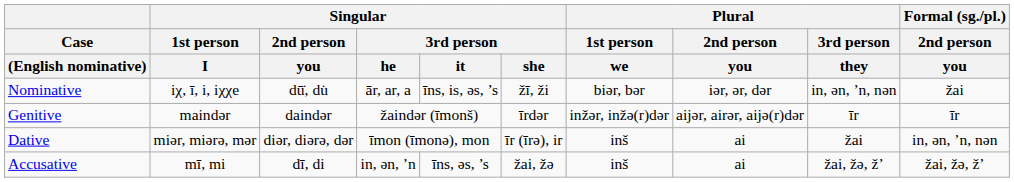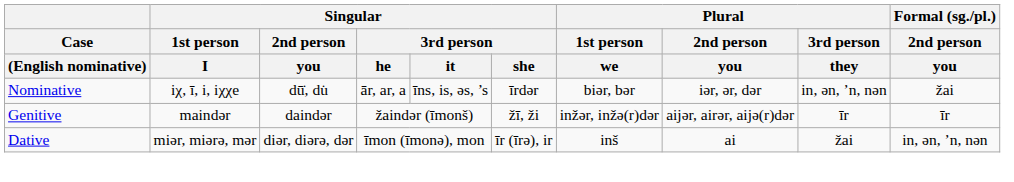Nominative | Singular / 3rd person / she: žī, ži -> īrdər
Genitive | Singular / 3rd person / she: īrdər -> žī, ži
- row: Accusative | mī, mi | dī, di | in, ən, ’n | īns, əs, ’s | žai, žə | inš | ai | žai, žə, ž’ | žai, žə, ž’
